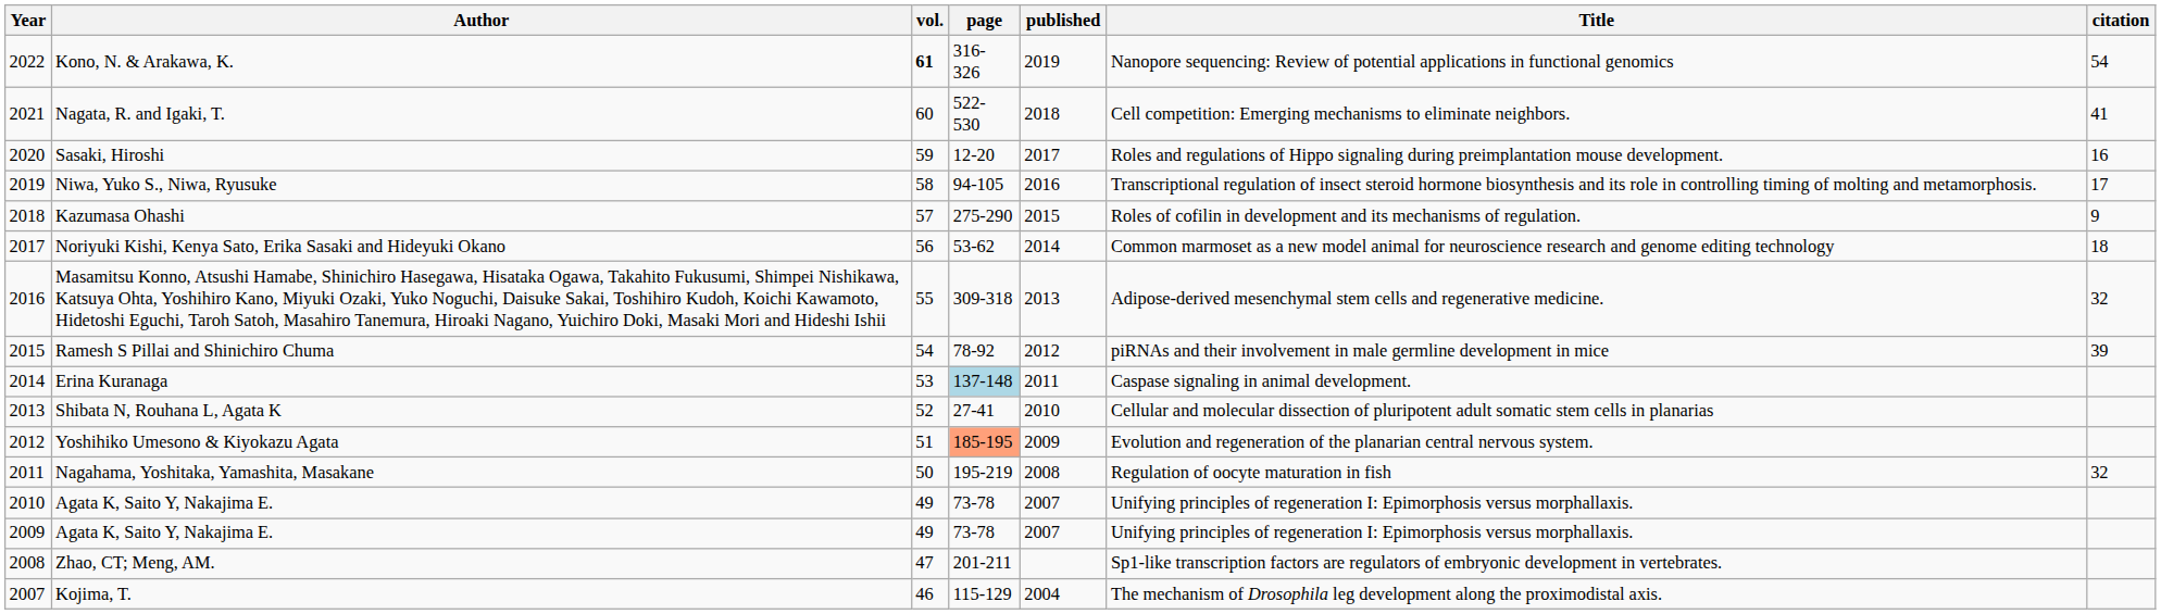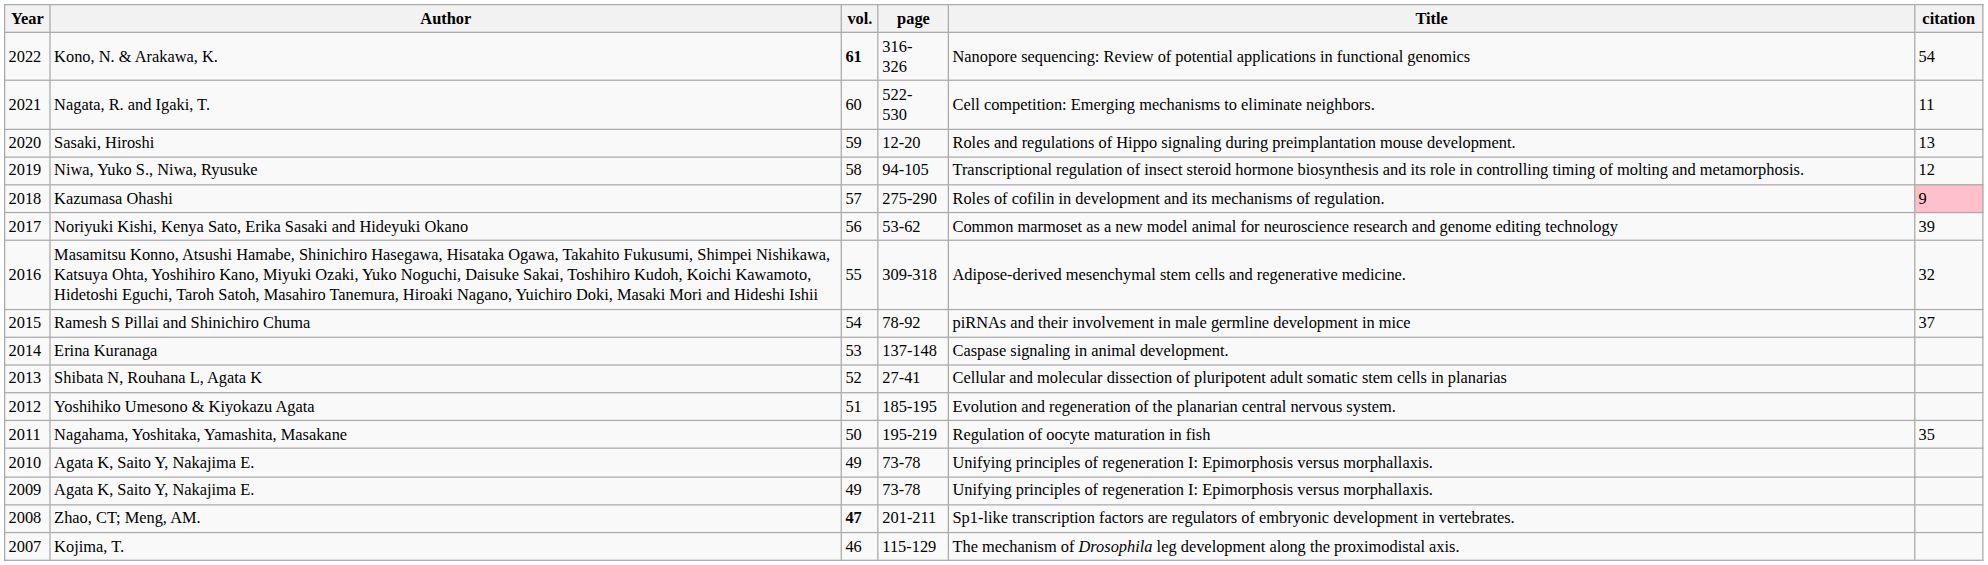- column: published | 2019 | 2018 | 2017 | 2016 | 2015 | 2014 | 2013 | 2012 | 2011 | 2010 | 2009 | 2008 | 2007 | 2007 | 2004
Nagata, R. and Igaki, T. | citation: 41 -> 11
Sasaki, Hiroshi | citation: 16 -> 13
Niwa, Yuko S., Niwa, Ryusuke | citation: 17 -> 12
Kazumasa Ohashi | citation: no background -> pink background
Noriyuki Kishi, Kenya Sato, Erika Sasaki and Hideyuki Okano | citation: 18 -> 39
Ramesh S Pillai and Shinichiro Chuma | citation: 39 -> 37
Erina Kuranaga | page: lightblue background -> no background
Yoshihiko Umesono & Kiyokazu Agata | page: lightsalmon background -> no background
Nagahama, Yoshitaka, Yamashita, Masakane | citation: 32 -> 35
Zhao, CT; Meng, AM. | vol.: normal -> bold
